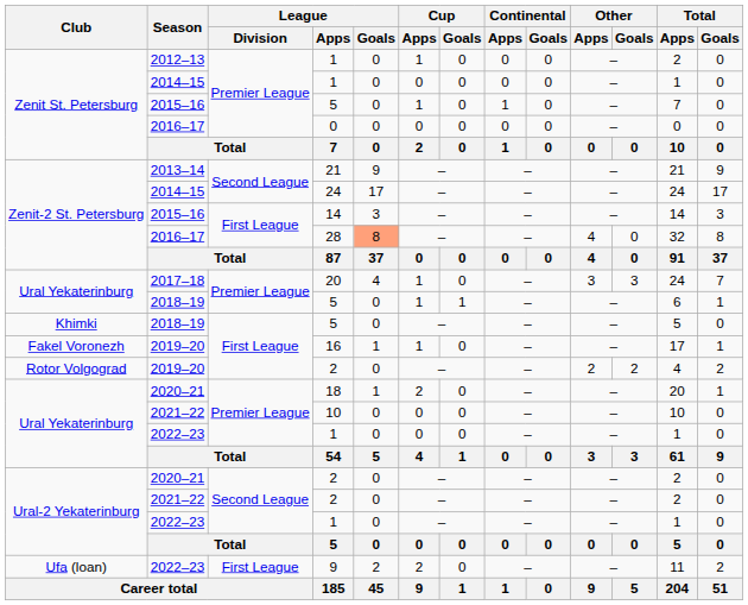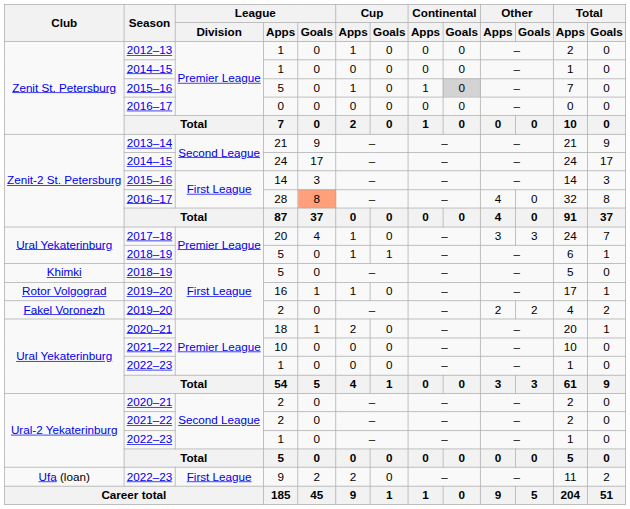2015–16 / 5 | Continental / Goals: no background -> lightgrey background
16 | Club: Fakel Voronezh -> Rotor Volgograd
2019–20 / 2 | Club: Rotor Volgograd -> Fakel Voronezh
